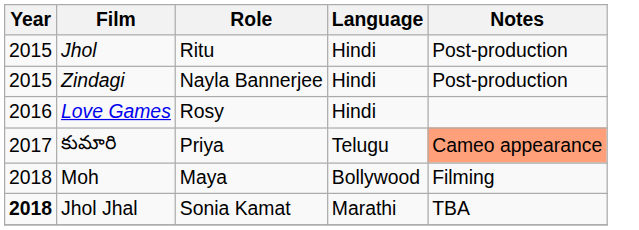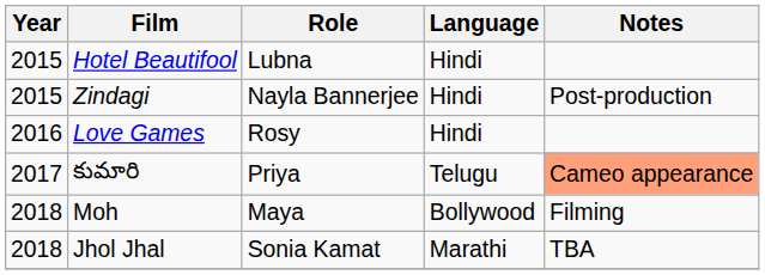+ row: 2015 | Hotel Beautifool | Lubna | Hindi
- row: 2015 | Jhol | Ritu | Hindi | Post-production
Jhol Jhal | Year: bold -> normal
